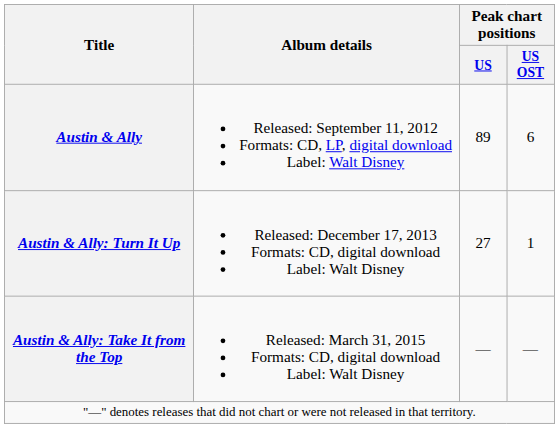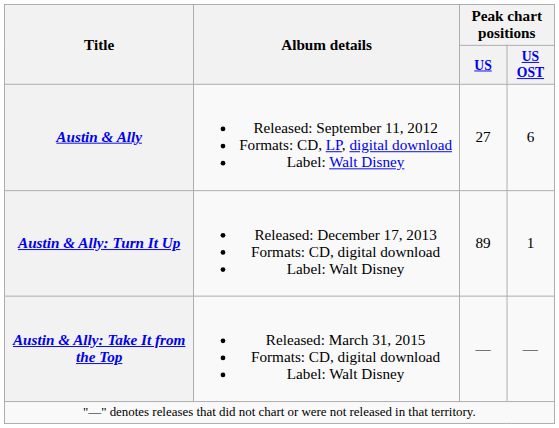Austin & Ally | Peak chart positions / US: 89 -> 27
Austin & Ally: Turn It Up | Peak chart positions / US: 27 -> 89
